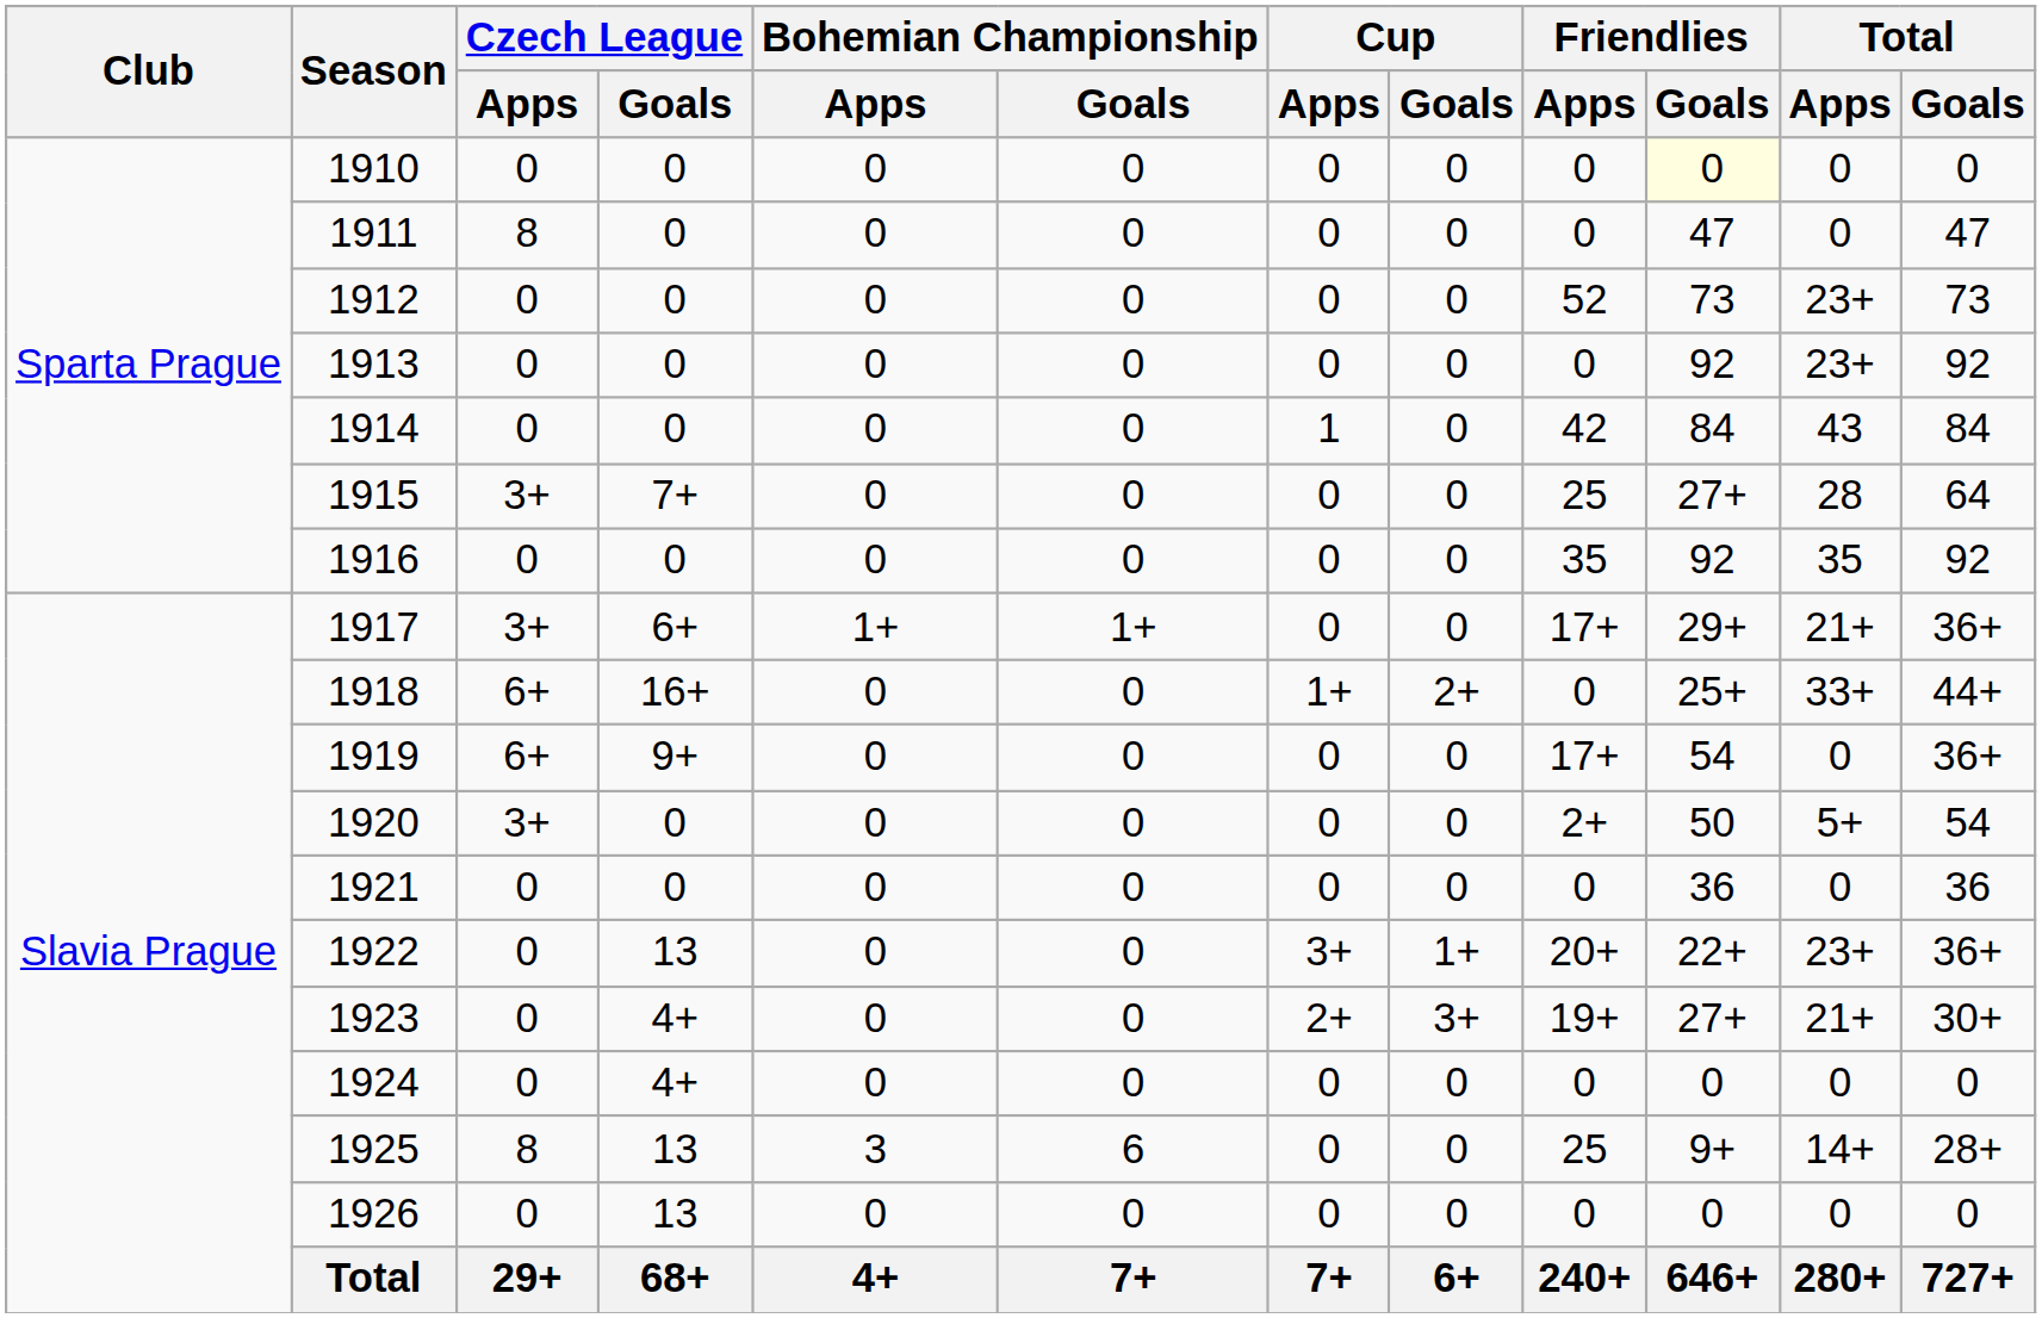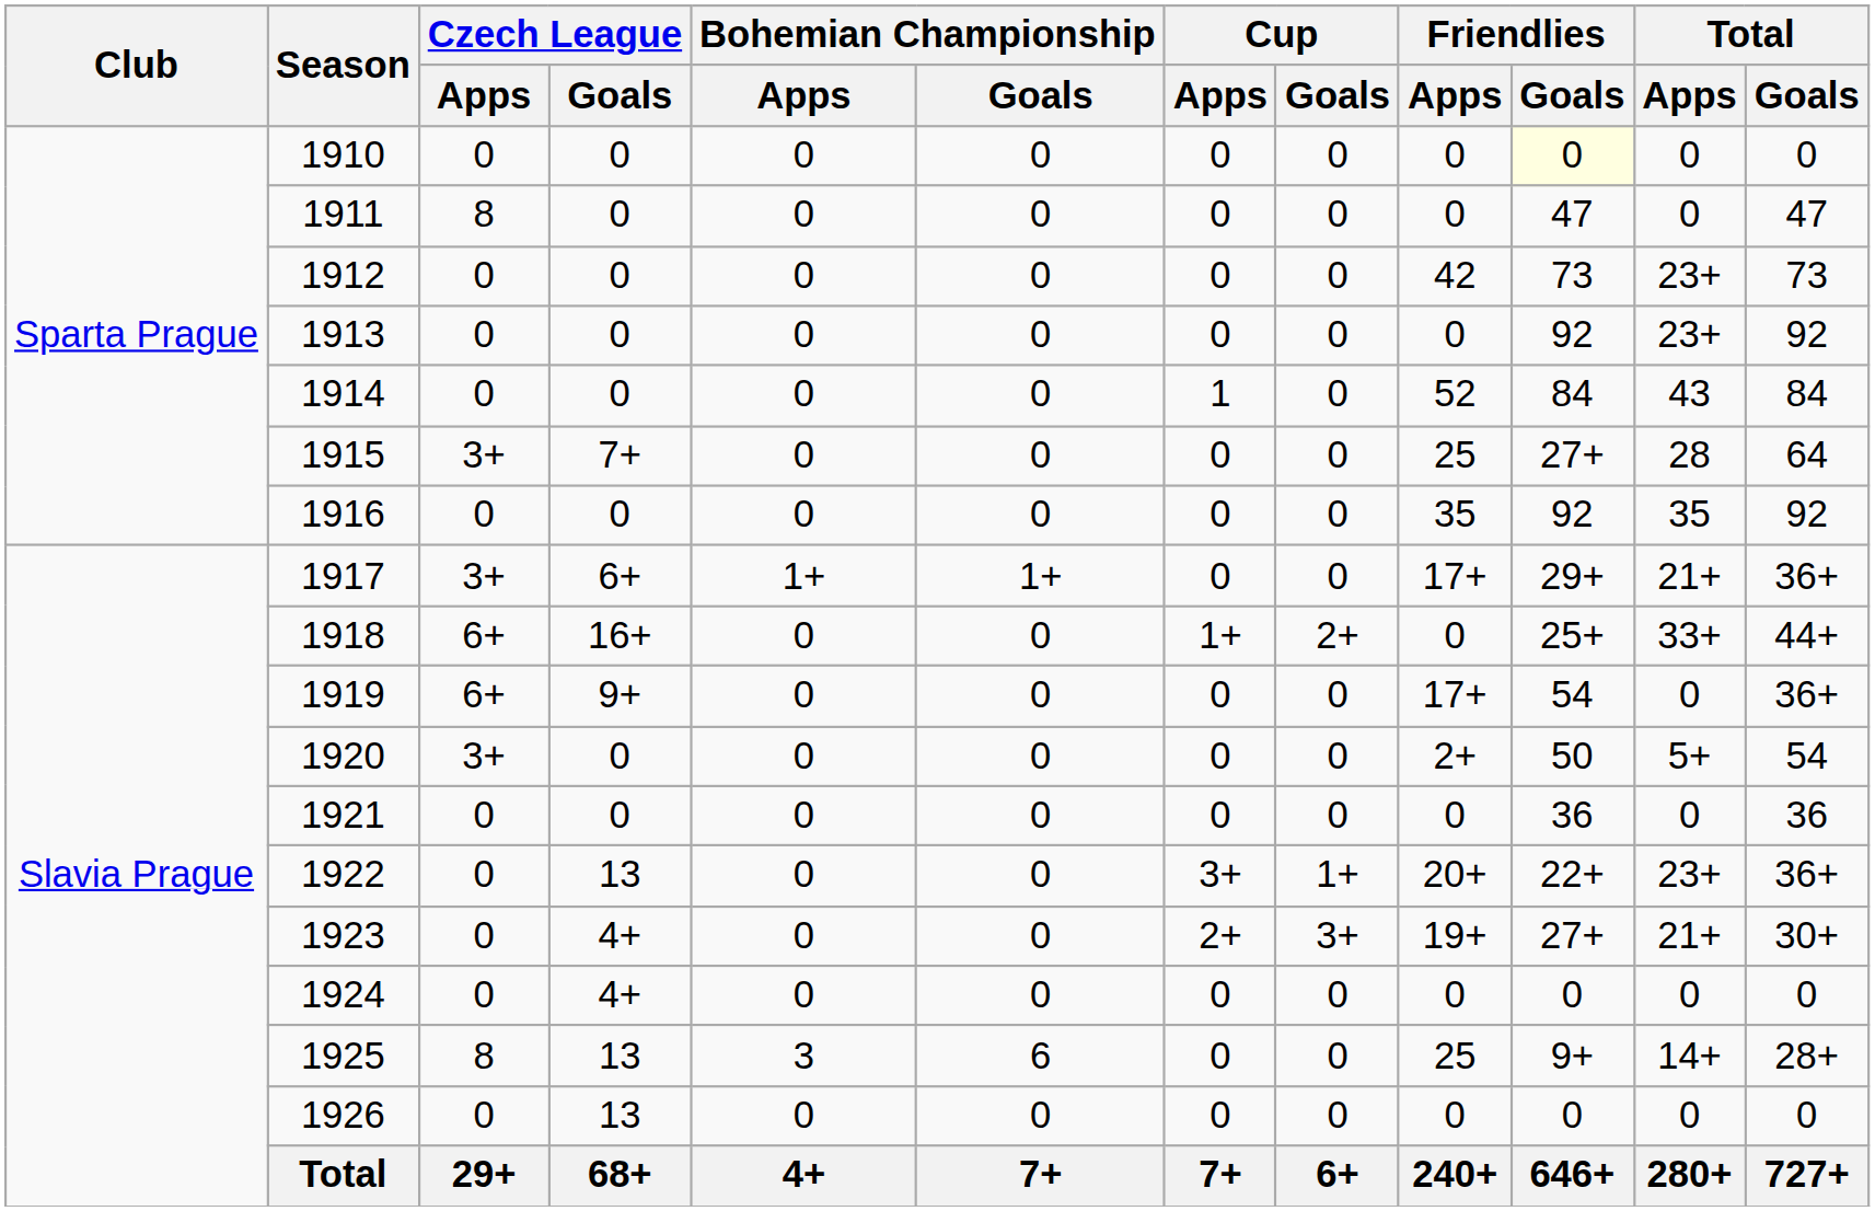1912 | Friendlies / Apps: 52 -> 42
1914 | Friendlies / Apps: 42 -> 52
